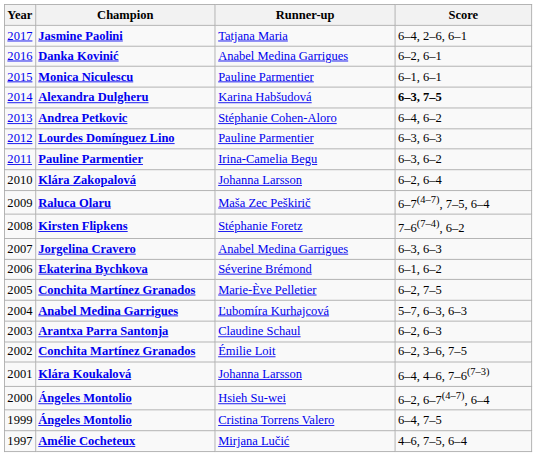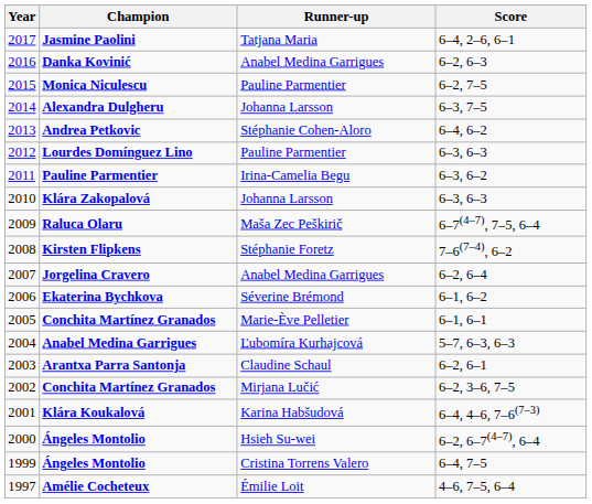Danka Kovinić | Score: 6–2, 6–1 -> 6–2, 6–3
Monica Niculescu | Score: 6–1, 6–1 -> 6–2, 7–5
Alexandra Dulgheru | Runner-up: Karina Habšudová -> Johanna Larsson
Alexandra Dulgheru | Score: bold -> normal
Klára Zakopalová | Score: 6–2, 6–4 -> 6–3, 6–3
Jorgelina Cravero | Score: 6–3, 6–3 -> 6–2, 6–4
2005 / Conchita Martínez Granados | Score: 6–2, 7–5 -> 6–1, 6–1
Arantxa Parra Santonja | Score: 6–2, 6–3 -> 6–2, 6–1
2002 / Conchita Martínez Granados | Runner-up: Émilie Loit -> Mirjana Lučić
Klára Koukalová | Runner-up: Johanna Larsson -> Karina Habšudová
Amélie Cocheteux | Runner-up: Mirjana Lučić -> Émilie Loit
